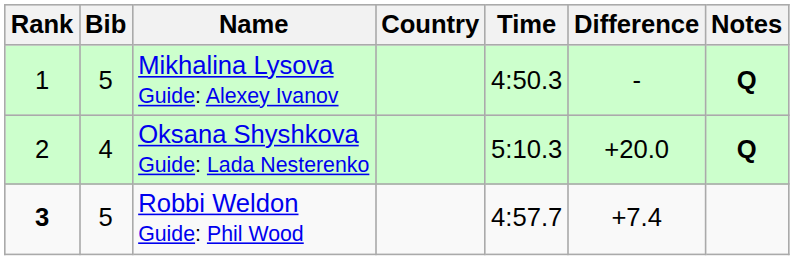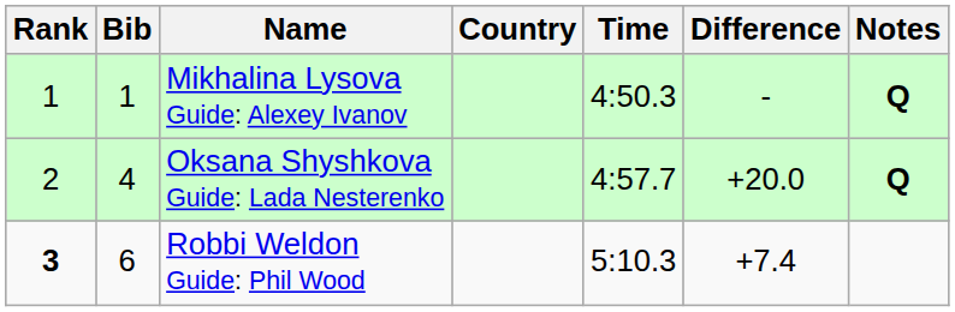Mikhalina Lysova Guide: Alexey Ivanov | Bib: 5 -> 1
Oksana Shyshkova Guide: Lada Nesterenko | Time: 5:10.3 -> 4:57.7
Robbi Weldon Guide: Phil Wood | Bib: 5 -> 6
Robbi Weldon Guide: Phil Wood | Time: 4:57.7 -> 5:10.3
